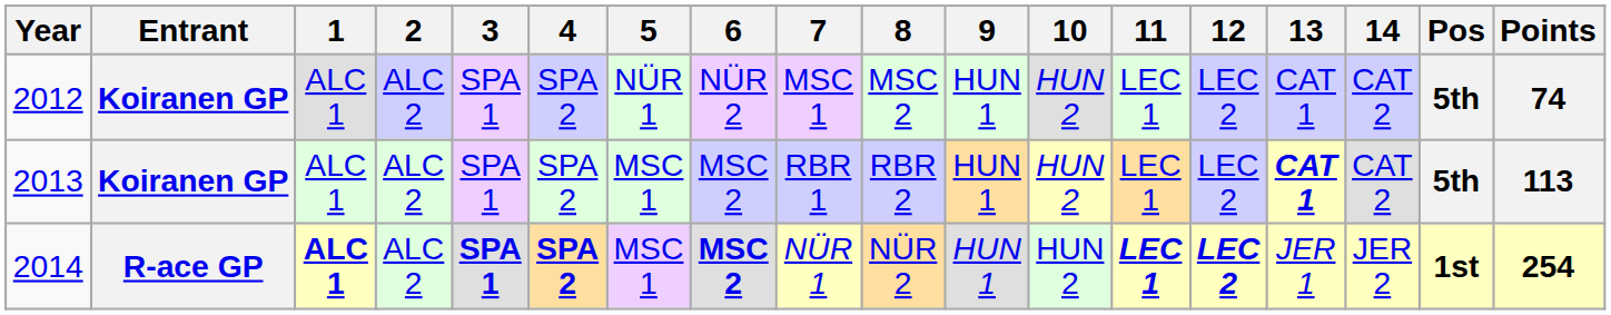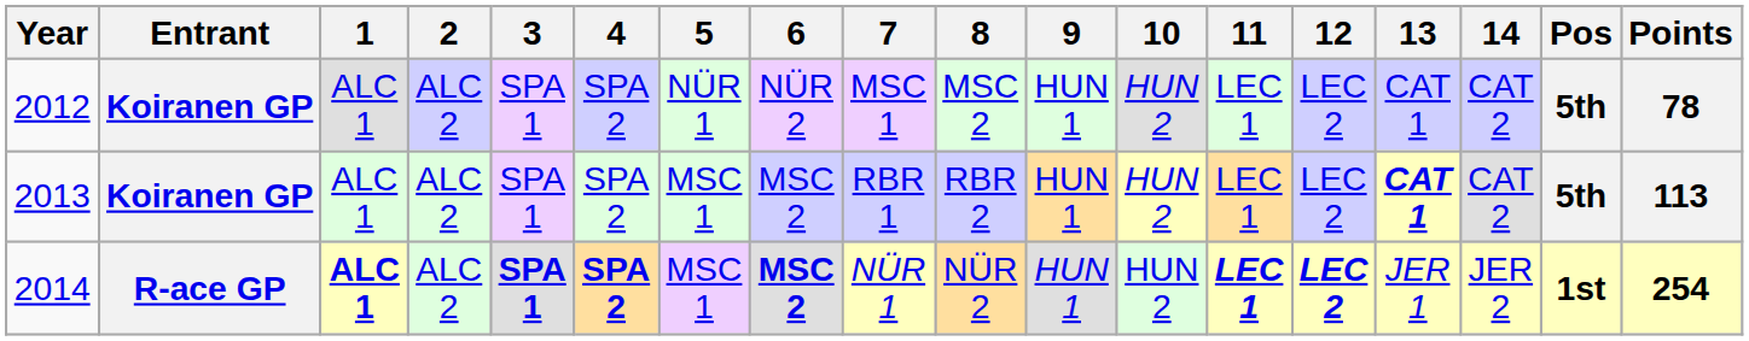2012 | Points: 74 -> 78
